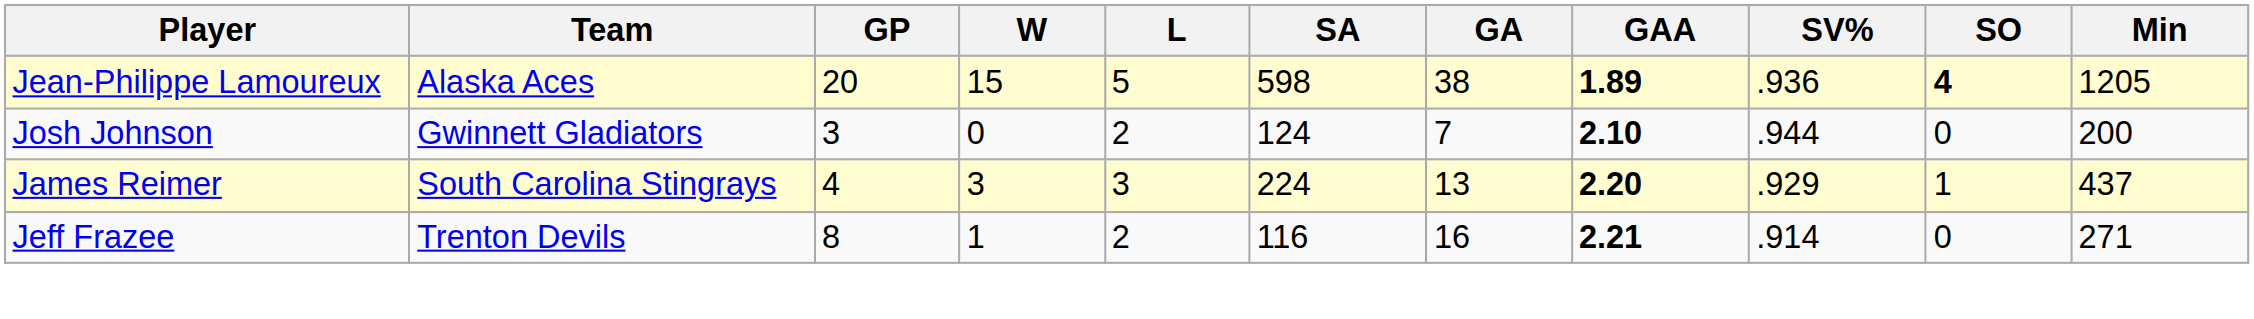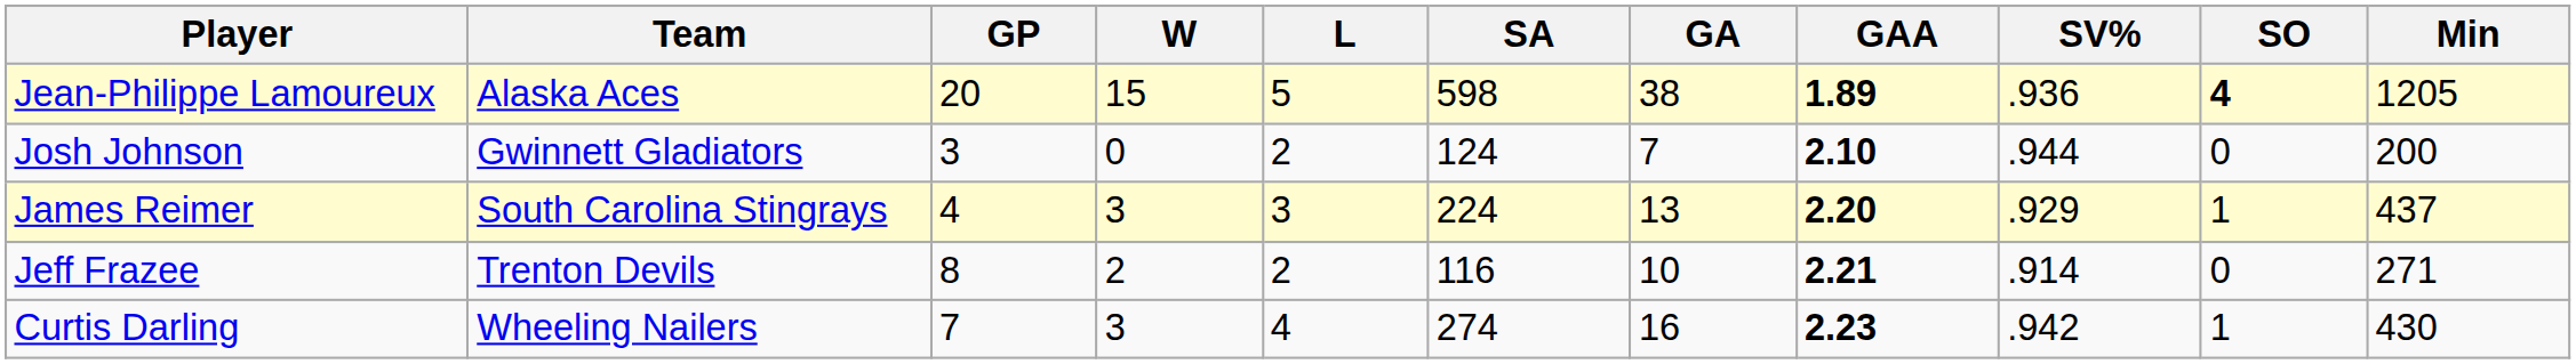Jeff Frazee | W: 1 -> 2
Jeff Frazee | GA: 16 -> 10
+ row: Curtis Darling | Wheeling Nailers | 7 | 3 | 4 | 274 | 16 | 2.23 | .942 | 1 | 430
